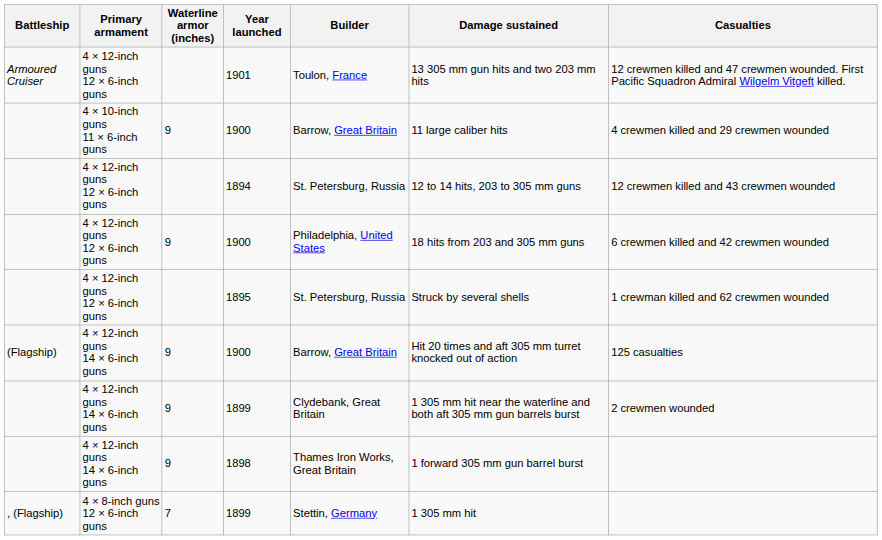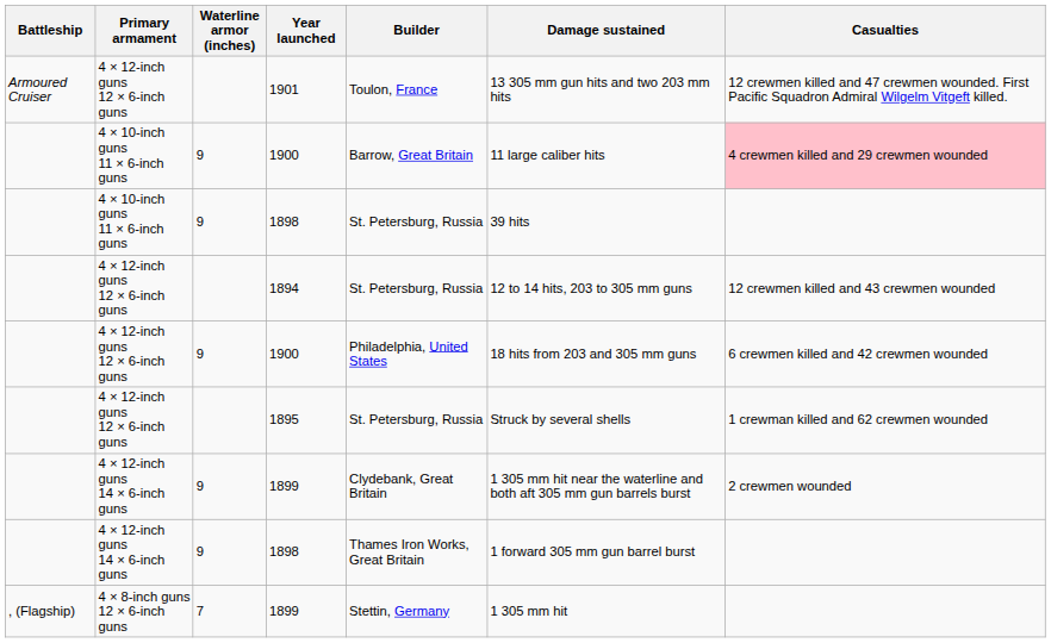4 × 10-inch guns 11 × 6-inch guns / 1900 | Casualties: no background -> pink background
+ row: 4 × 10-inch guns 11 × 6-inch guns | 9 | 1898 | St. Petersburg, Russia | 39 hits
- row: (Flagship) | 4 × 12-inch guns 14 × 6-inch guns | 9 | 1900 | Barrow, Great Britain | Hit 20 times and aft 305 mm turret knocked out of action | 125 casualties
